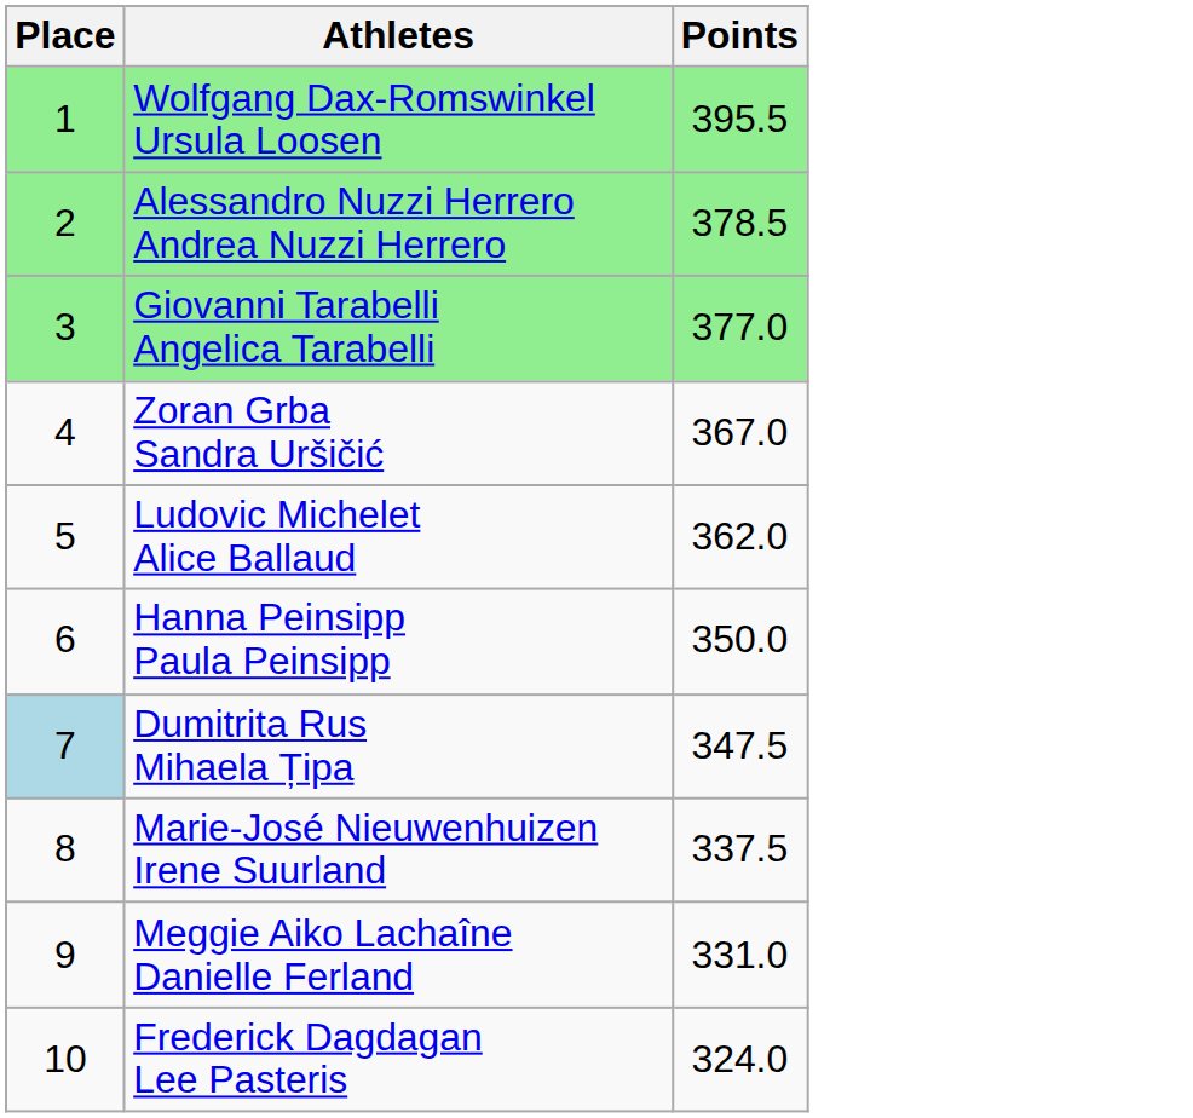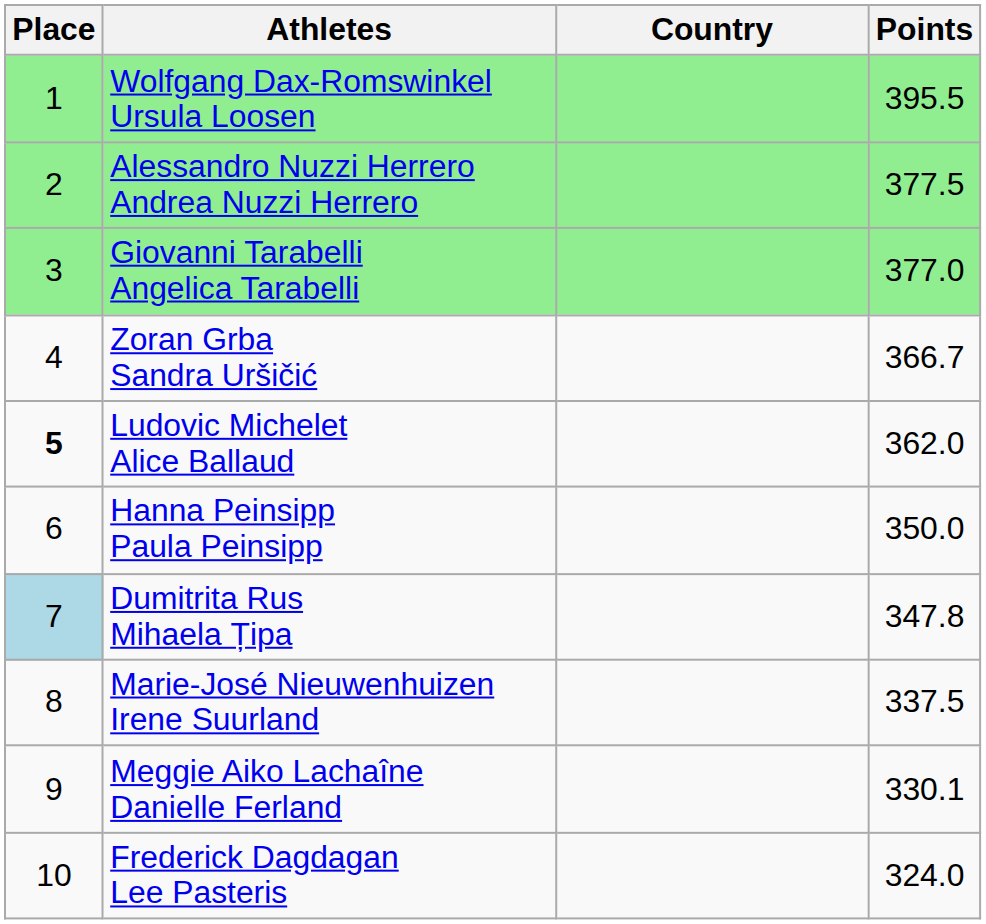+ column: Country
Alessandro Nuzzi Herrero Andrea Nuzzi Herrero | Points: 378.5 -> 377.5
Zoran Grba Sandra Uršičić | Points: 367.0 -> 366.7
Ludovic Michelet Alice Ballaud | Place: normal -> bold
Dumitrita Rus Mihaela Țipa | Points: 347.5 -> 347.8
Meggie Aiko Lachaîne Danielle Ferland | Points: 331.0 -> 330.1
